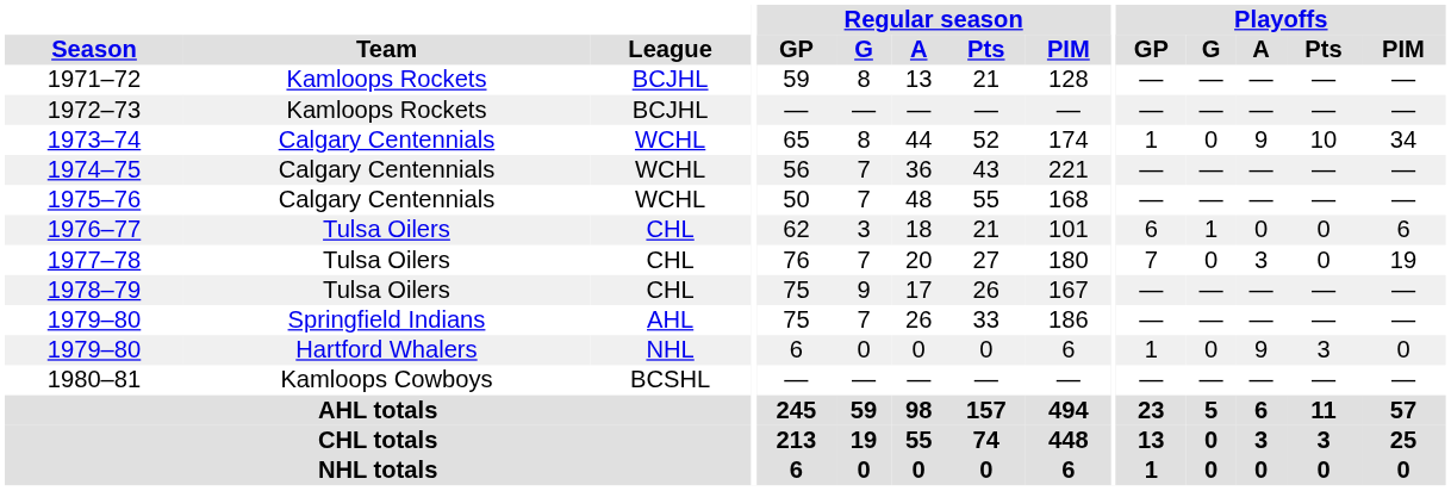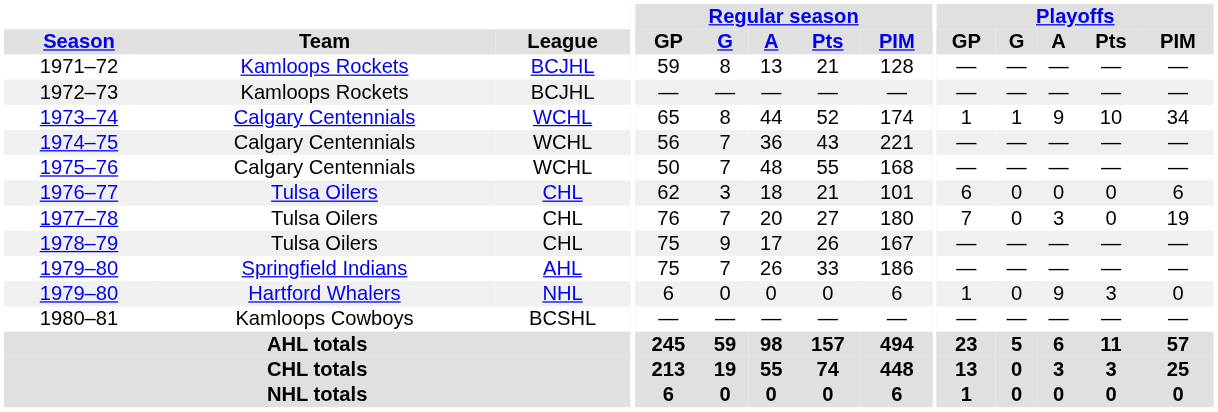1973–74 | Playoffs / G: 0 -> 1
1976–77 | Playoffs / G: 1 -> 0
